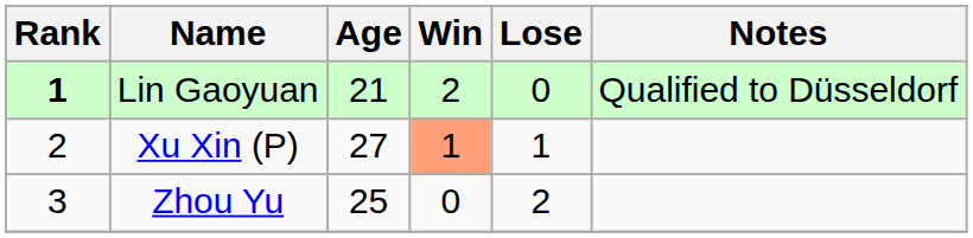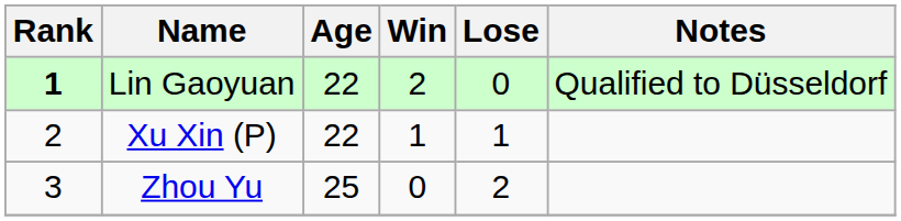Lin Gaoyuan | Age: 21 -> 22
Xu Xin (P) | Age: 27 -> 22
Xu Xin (P) | Win: lightsalmon background -> no background
